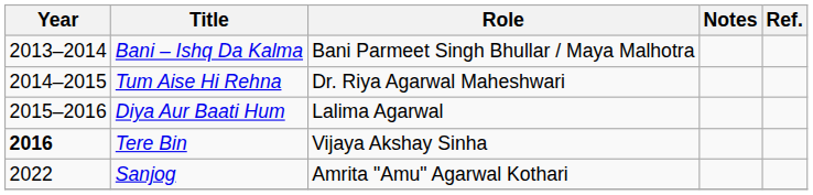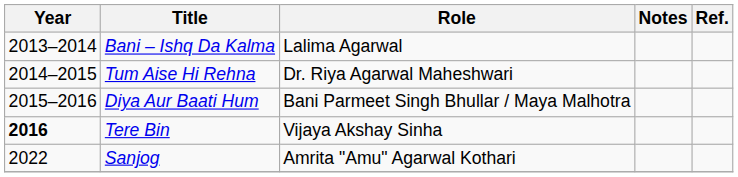Bani – Ishq Da Kalma | Role: Bani Parmeet Singh Bhullar / Maya Malhotra -> Lalima Agarwal
Diya Aur Baati Hum | Role: Lalima Agarwal -> Bani Parmeet Singh Bhullar / Maya Malhotra
